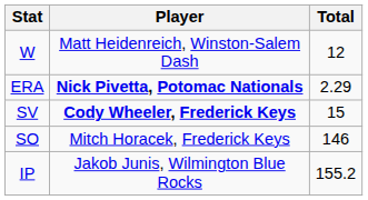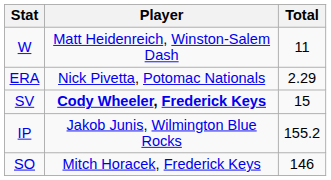W | Total: 12 -> 11
ERA | Player: bold -> normal
rows swapped: SO <-> IP
